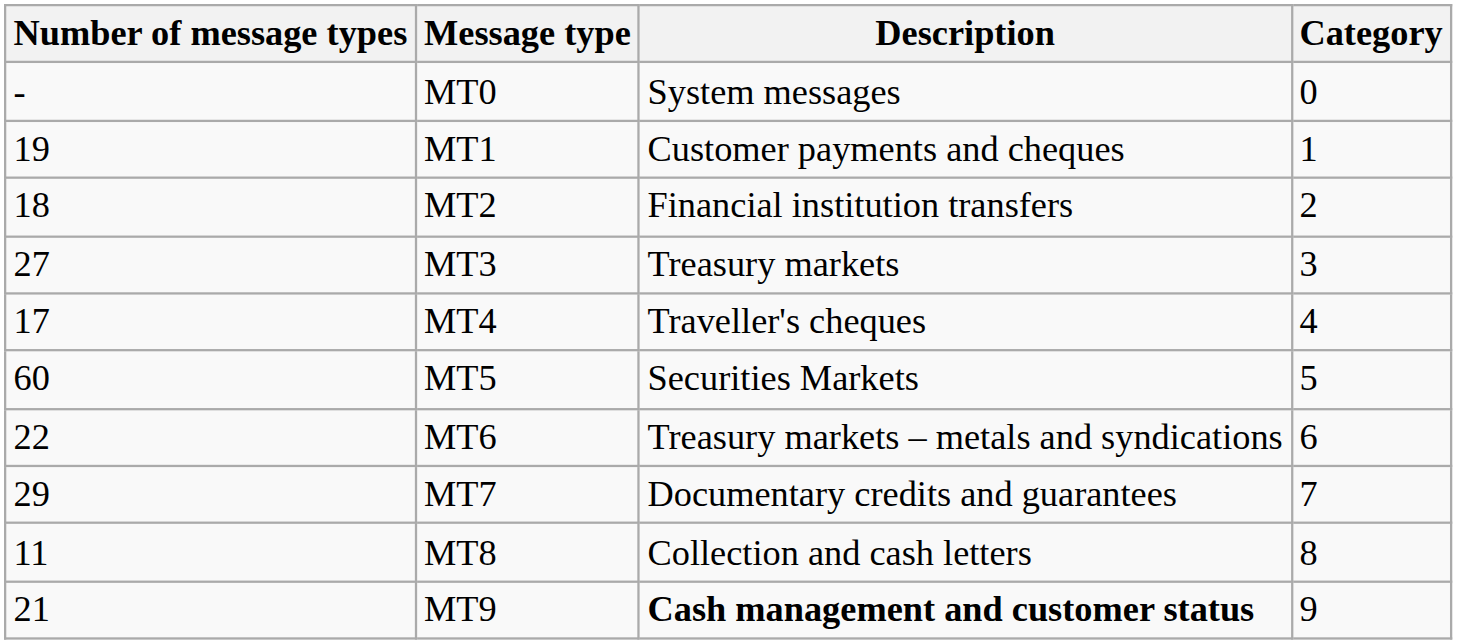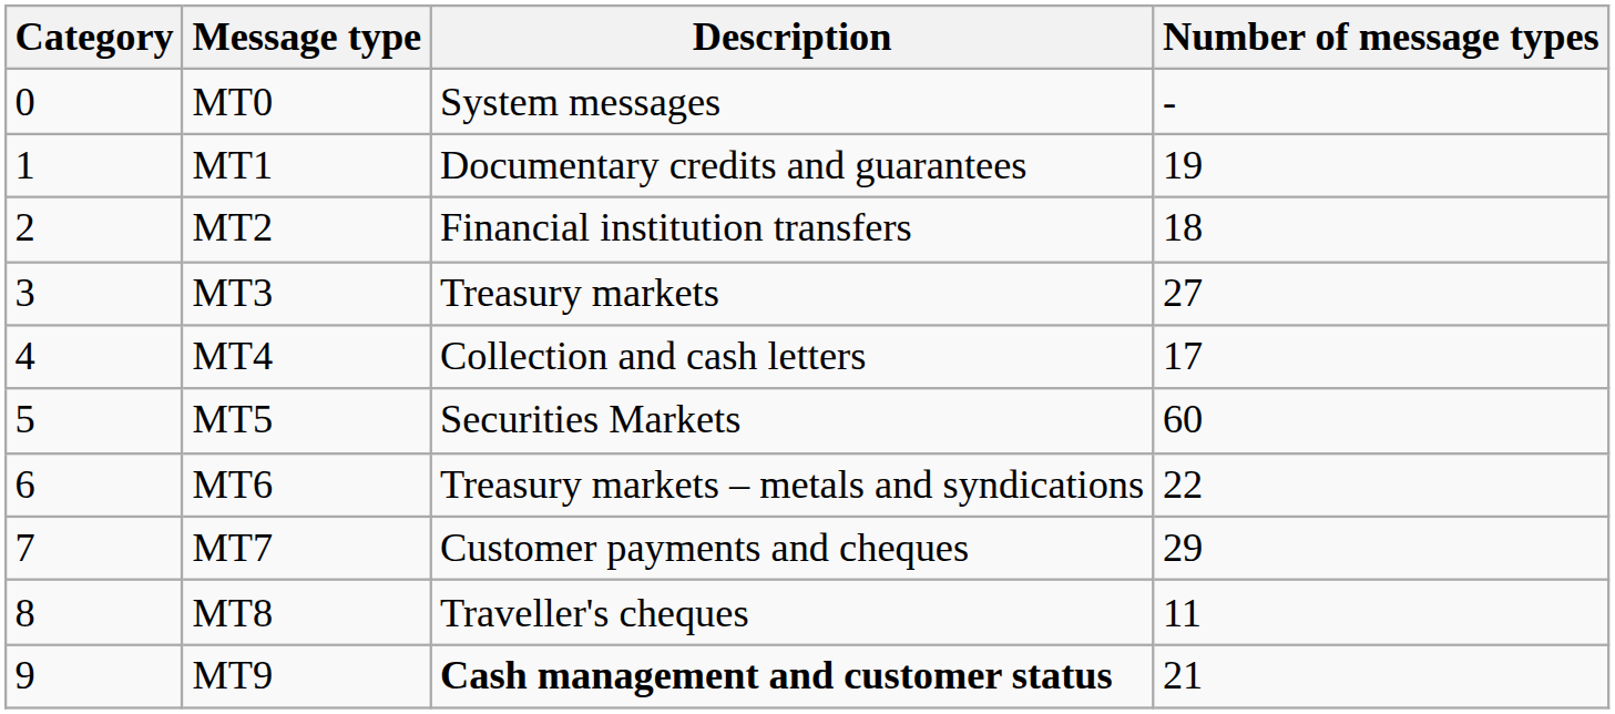columns swapped: Category <-> Number of message types
MT1 | Description: Customer payments and cheques -> Documentary credits and guarantees
MT4 | Description: Traveller's cheques -> Collection and cash letters
MT7 | Description: Documentary credits and guarantees -> Customer payments and cheques
MT8 | Description: Collection and cash letters -> Traveller's cheques
